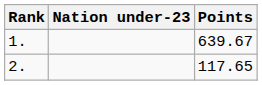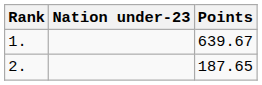2. | Points: 117.65 -> 187.65
